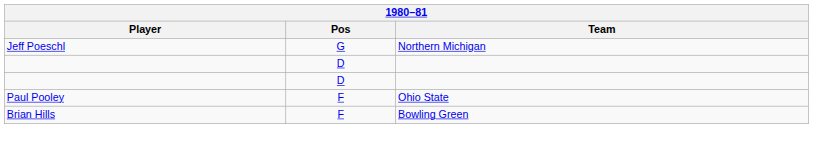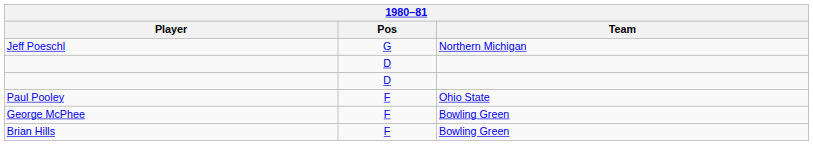+ row: George McPhee | F | Bowling Green
